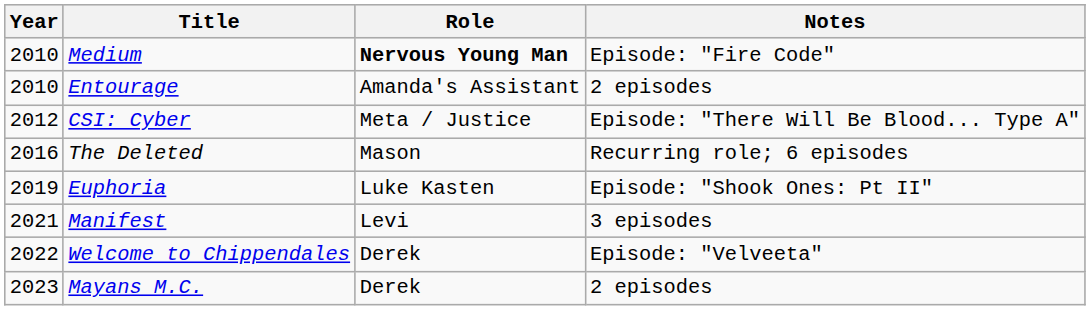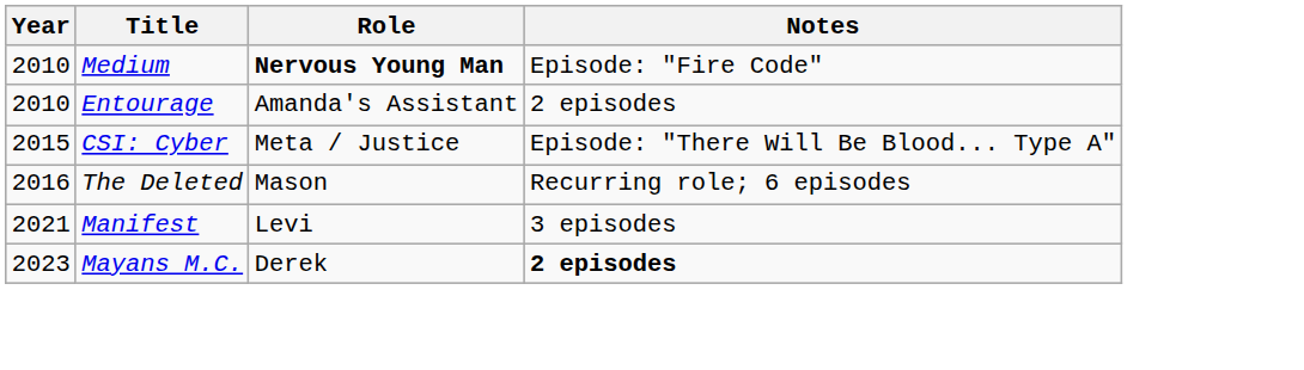CSI: Cyber | Year: 2012 -> 2015
- row: 2019 | Euphoria | Luke Kasten | Episode: "Shook Ones: Pt II"
- row: 2022 | Welcome to Chippendales | Derek | Episode: "Velveeta"
Mayans M.C. | Notes: normal -> bold
